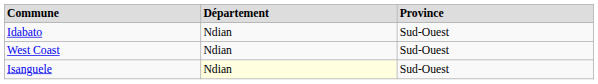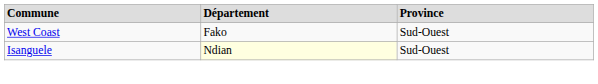- row: Idabato | Ndian | Sud-Ouest
West Coast | Département: Ndian -> Fako
